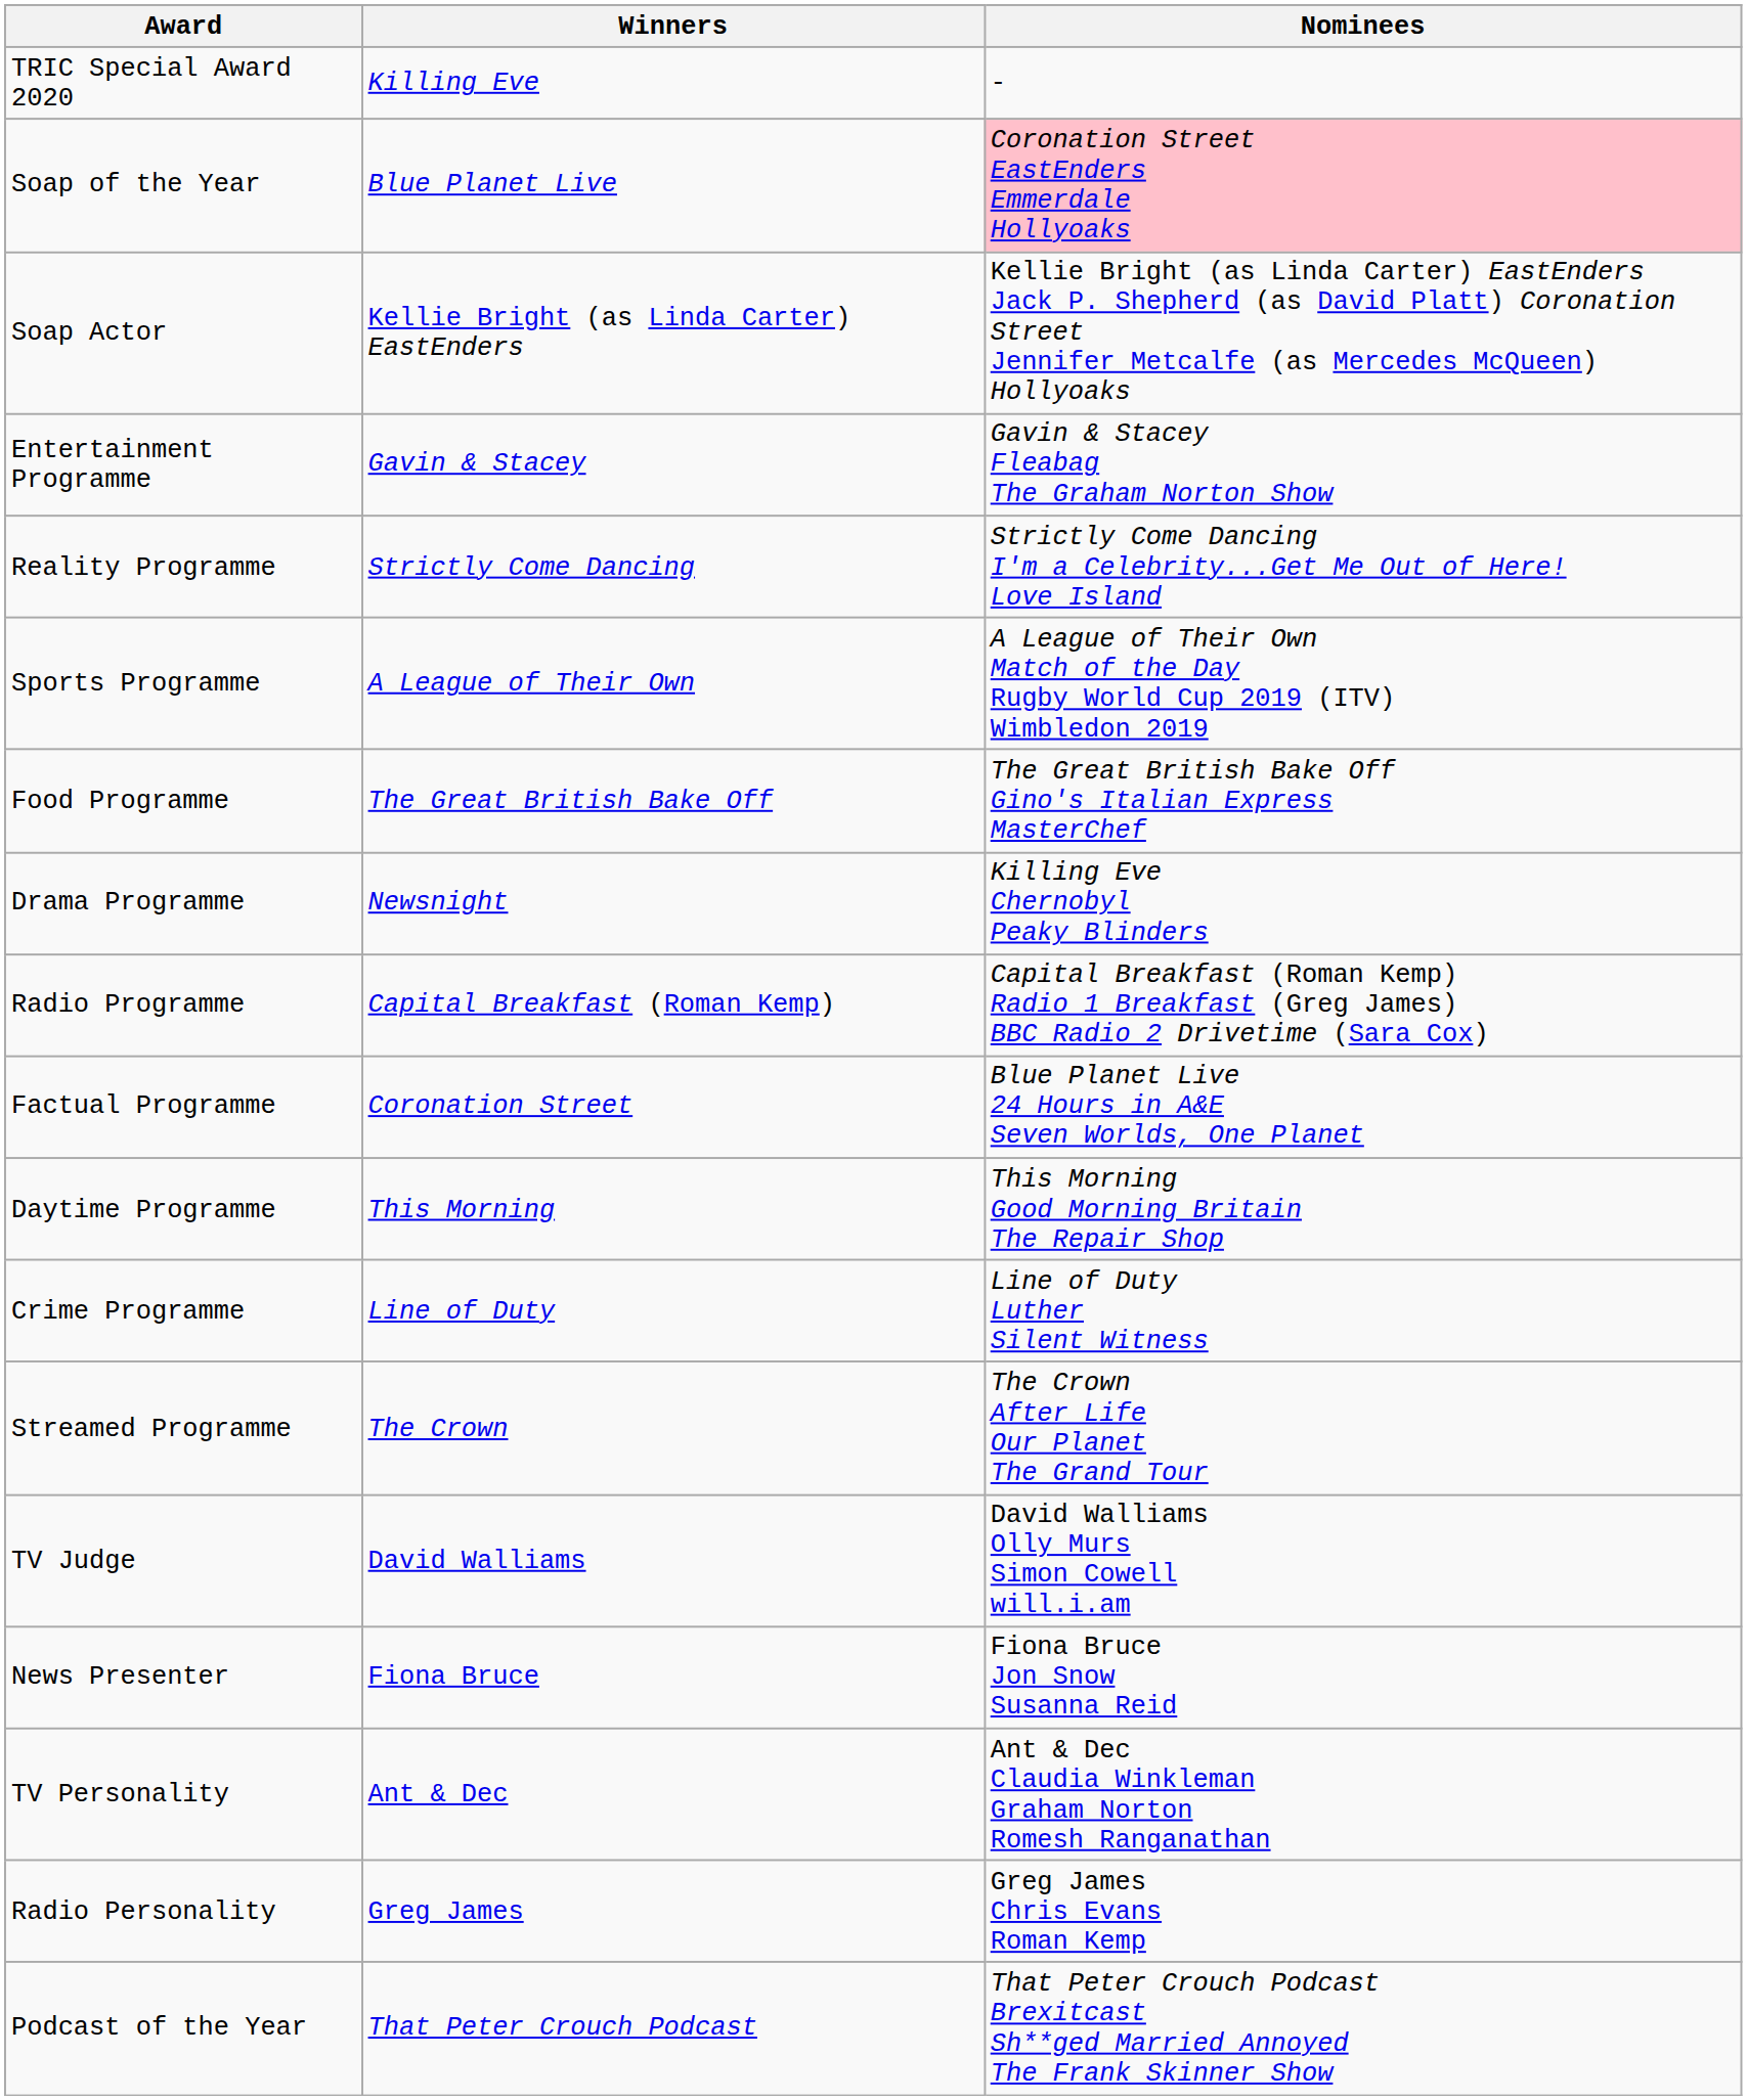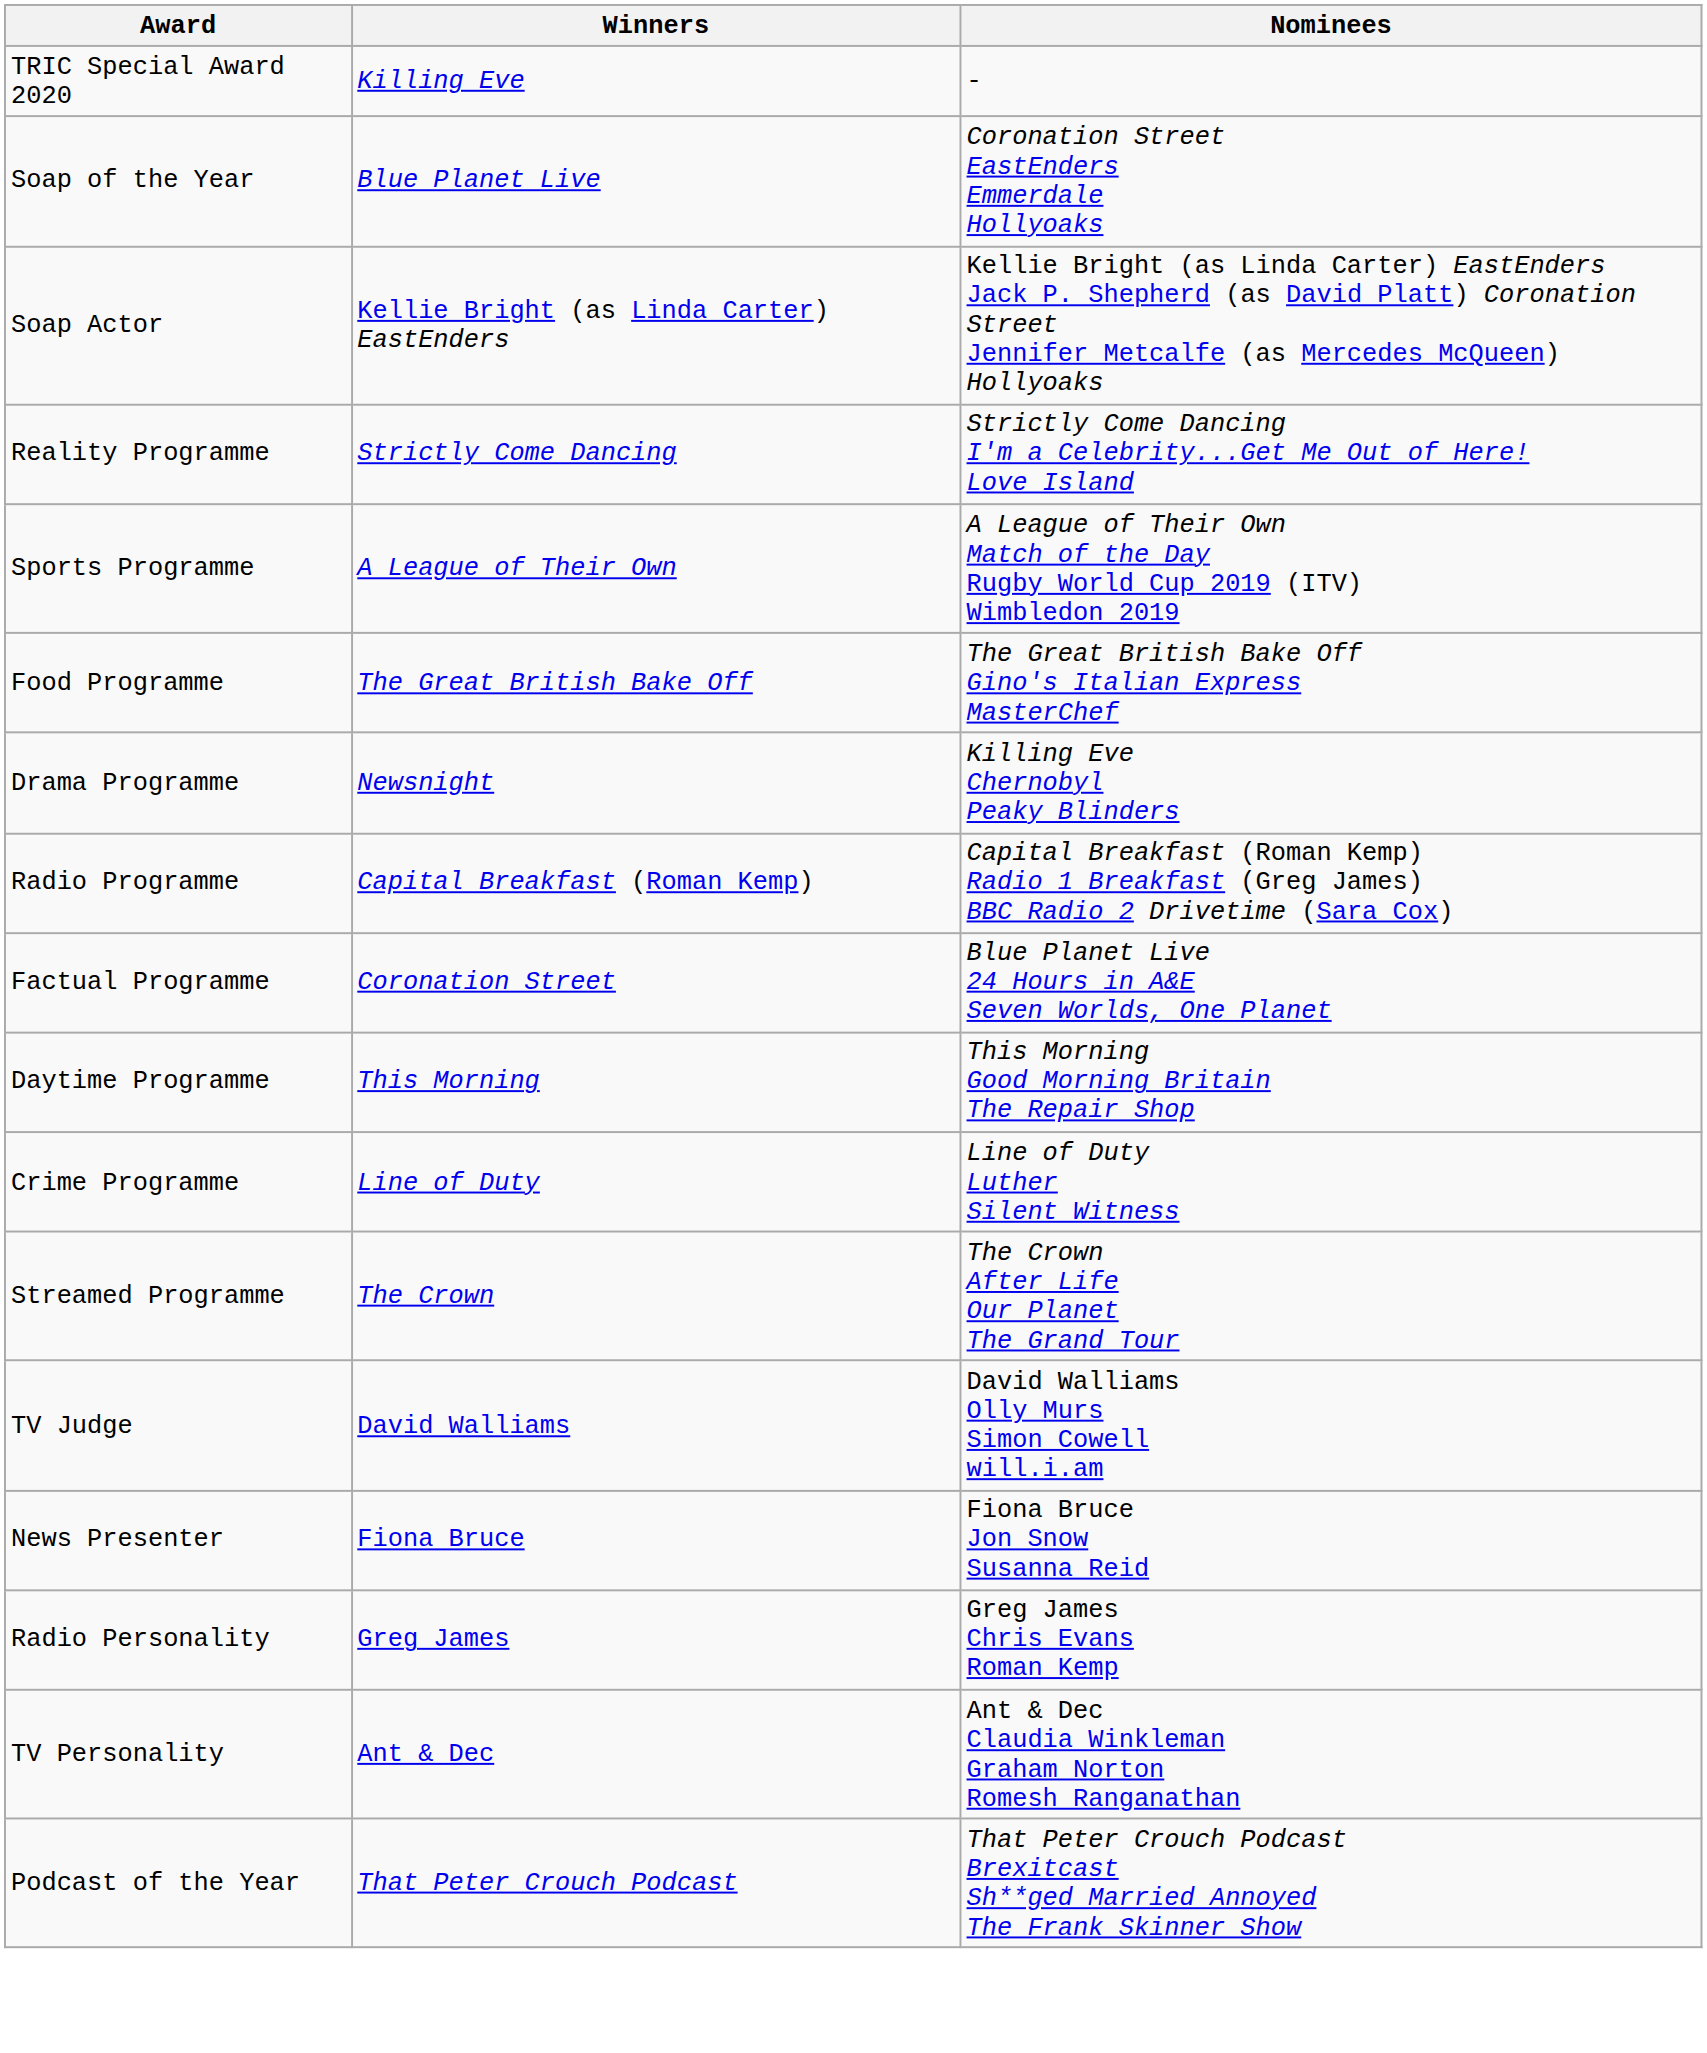Soap of the Year | Nominees: pink background -> no background
- row: Entertainment Programme | Gavin & Stacey | Gavin & Stacey Fleabag The Graham Norton Show
rows swapped: TV Personality <-> Radio Personality
